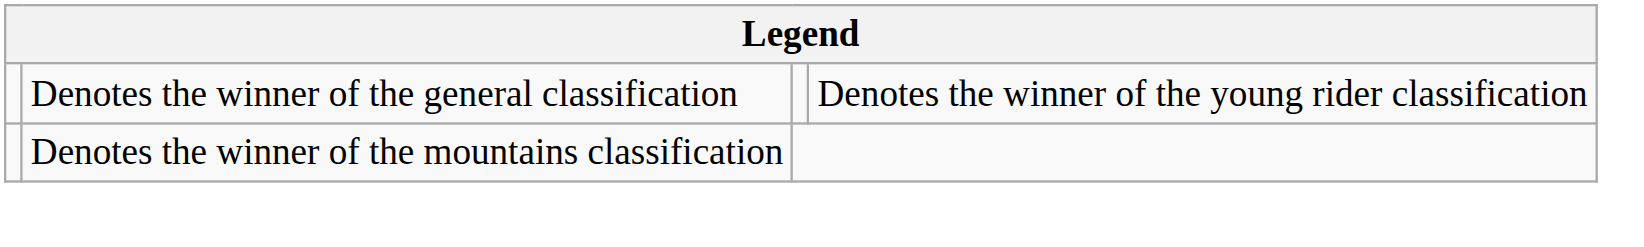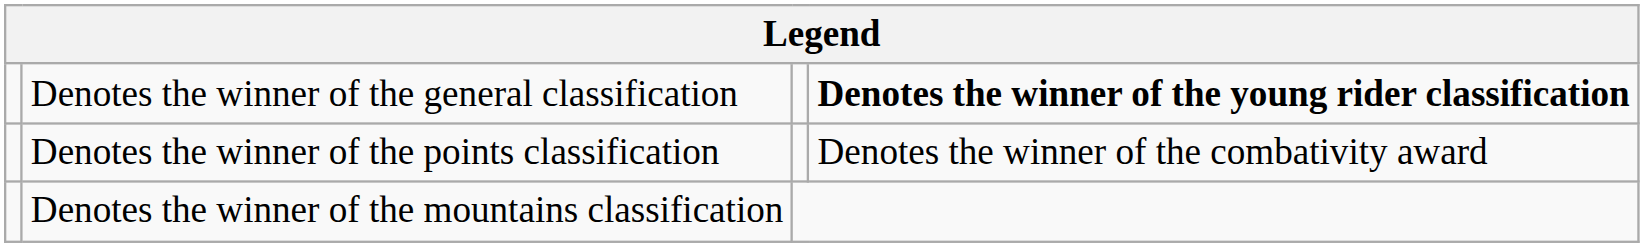Denotes the winner of the general classification | column 4: normal -> bold
+ row: Denotes the winner of the points classification | Denotes the winner of the combativity award
